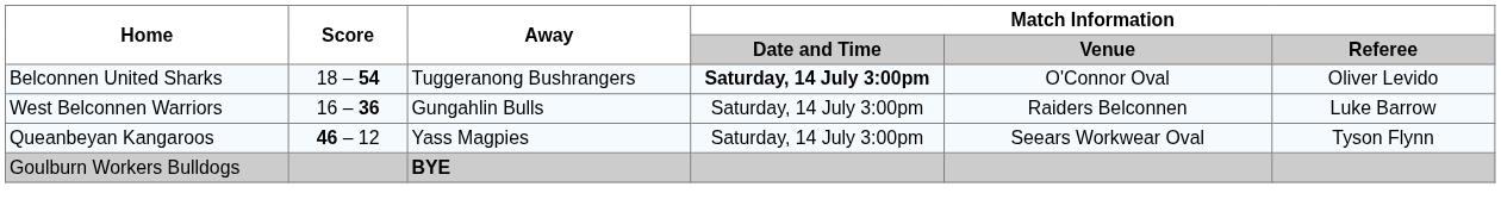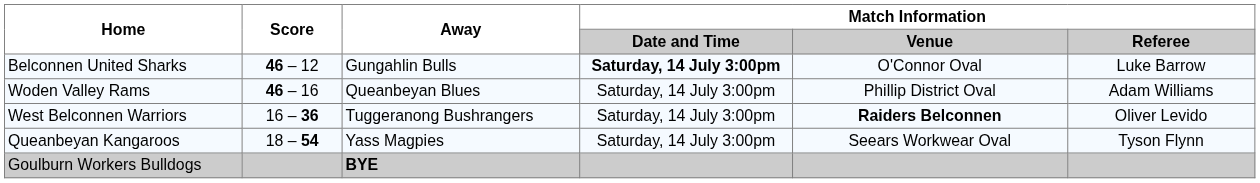Belconnen United Sharks | Score: 18 – 54 -> 46 – 12
Belconnen United Sharks | Away: Tuggeranong Bushrangers -> Gungahlin Bulls
Belconnen United Sharks | Match Information / Referee: Oliver Levido -> Luke Barrow
+ row: Woden Valley Rams | 46 – 16 | Queanbeyan Blues | Saturday, 14 July 3:00pm | Phillip District Oval | Adam Williams
West Belconnen Warriors | Away: Gungahlin Bulls -> Tuggeranong Bushrangers
West Belconnen Warriors | Match Information / Venue: normal -> bold
West Belconnen Warriors | Match Information / Referee: Luke Barrow -> Oliver Levido
Queanbeyan Kangaroos | Score: 46 – 12 -> 18 – 54
